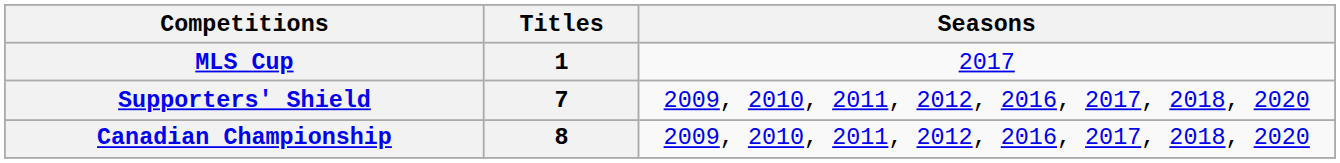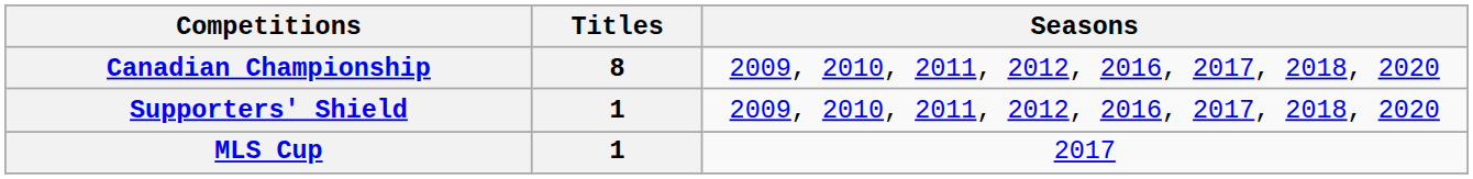rows swapped: MLS Cup <-> Canadian Championship
Supporters' Shield | Titles: 7 -> 1
